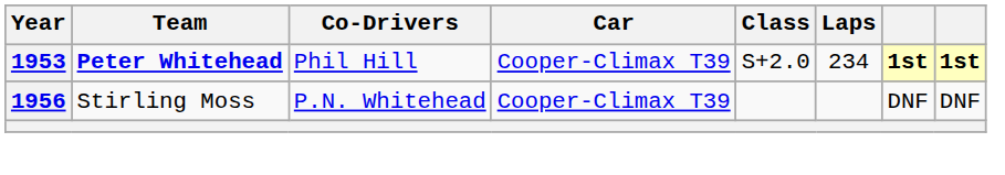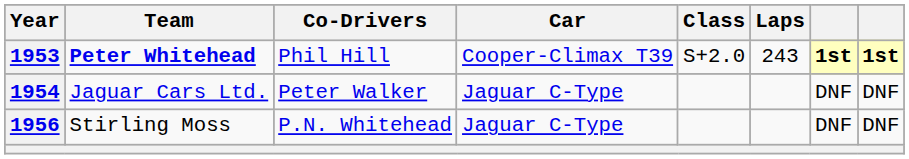1953 | Laps: 234 -> 243
+ row: 1954 | Jaguar Cars Ltd. | Peter Walker | Jaguar C-Type | DNF | DNF
1956 | Car: Cooper-Climax T39 -> Jaguar C-Type
